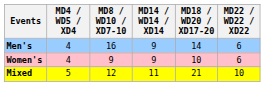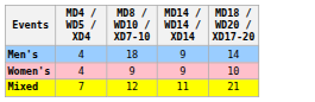- column: MD22 / WD22 / XD22 | 6 | 6 | 10
Men's | MD8 / WD10 / XD7-10: 16 -> 18
Mixed | MD4 / WD5 / XD4: 5 -> 7
